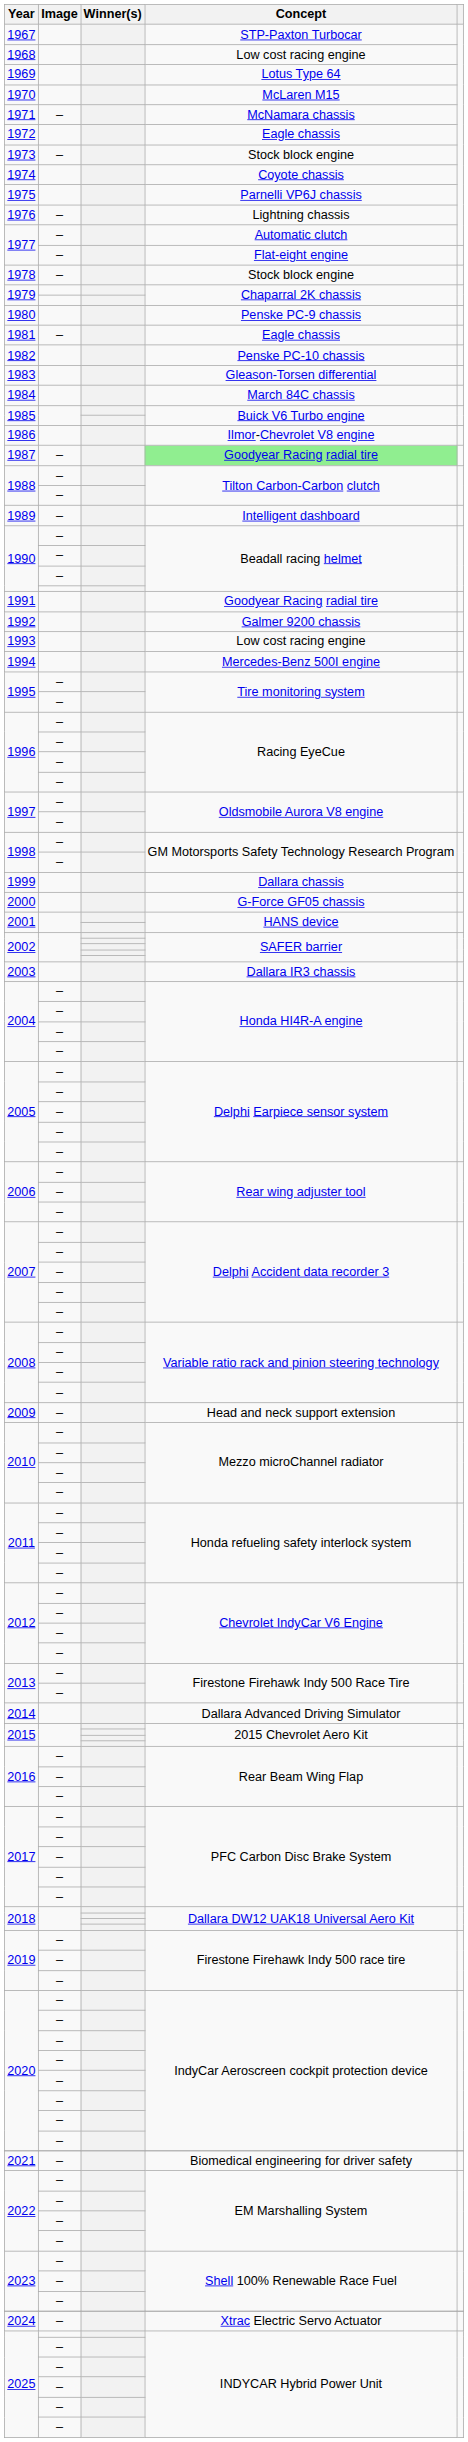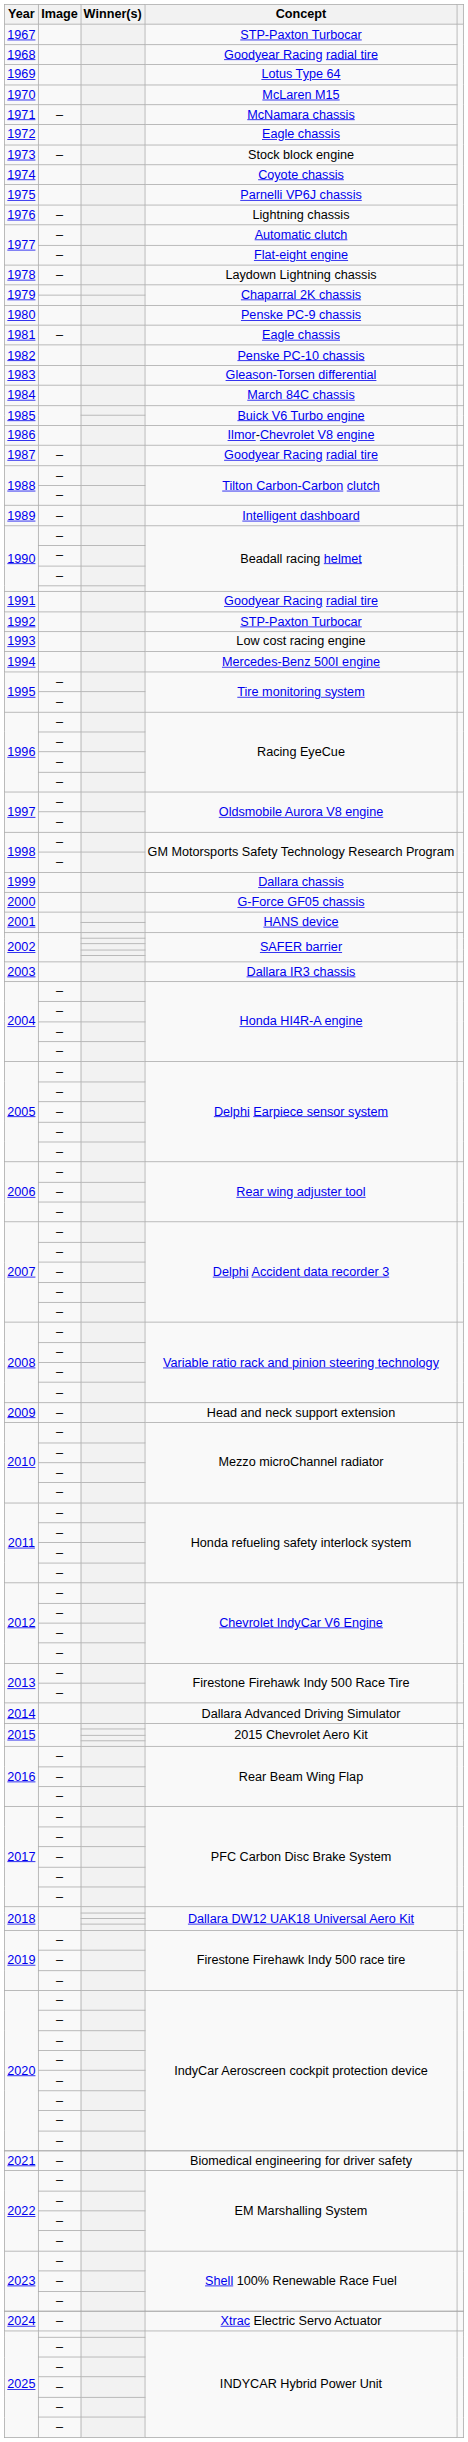1968 | Concept: Low cost racing engine -> Goodyear Racing radial tire
1978 | Concept: Stock block engine -> Laydown Lightning chassis
1987 | Concept: lightgreen background -> no background
1992 | Concept: Galmer 9200 chassis -> STP-Paxton Turbocar
